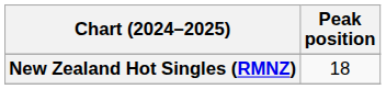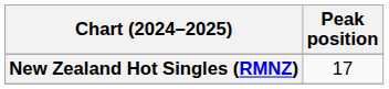New Zealand Hot Singles (RMNZ) | Peak position: 18 -> 17
